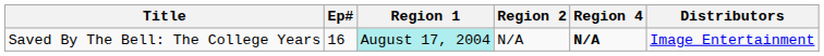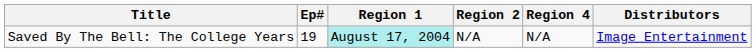Saved By The Bell: The College Years | Ep#: 16 -> 19
Saved By The Bell: The College Years | Region 4: bold -> normal
